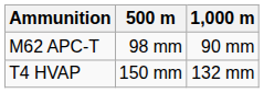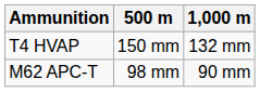rows swapped: M62 APC-T <-> T4 HVAP
